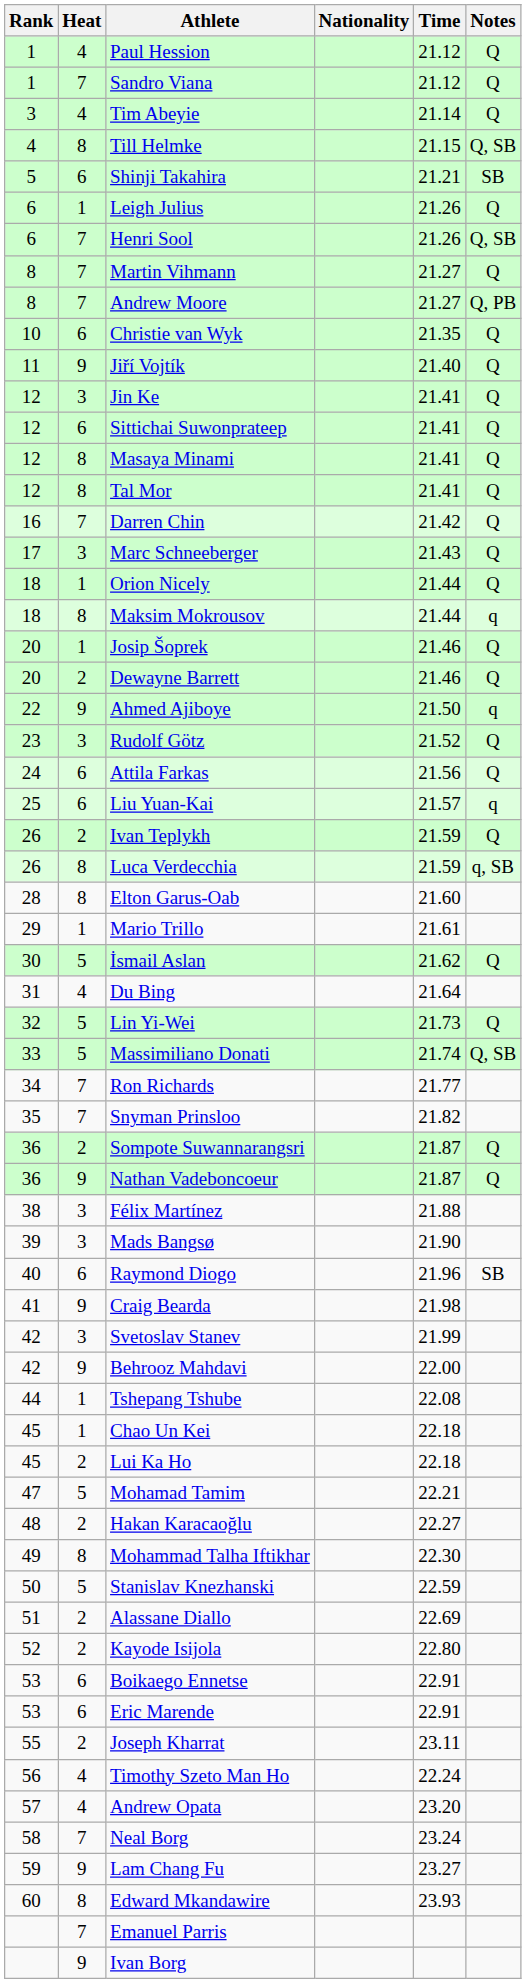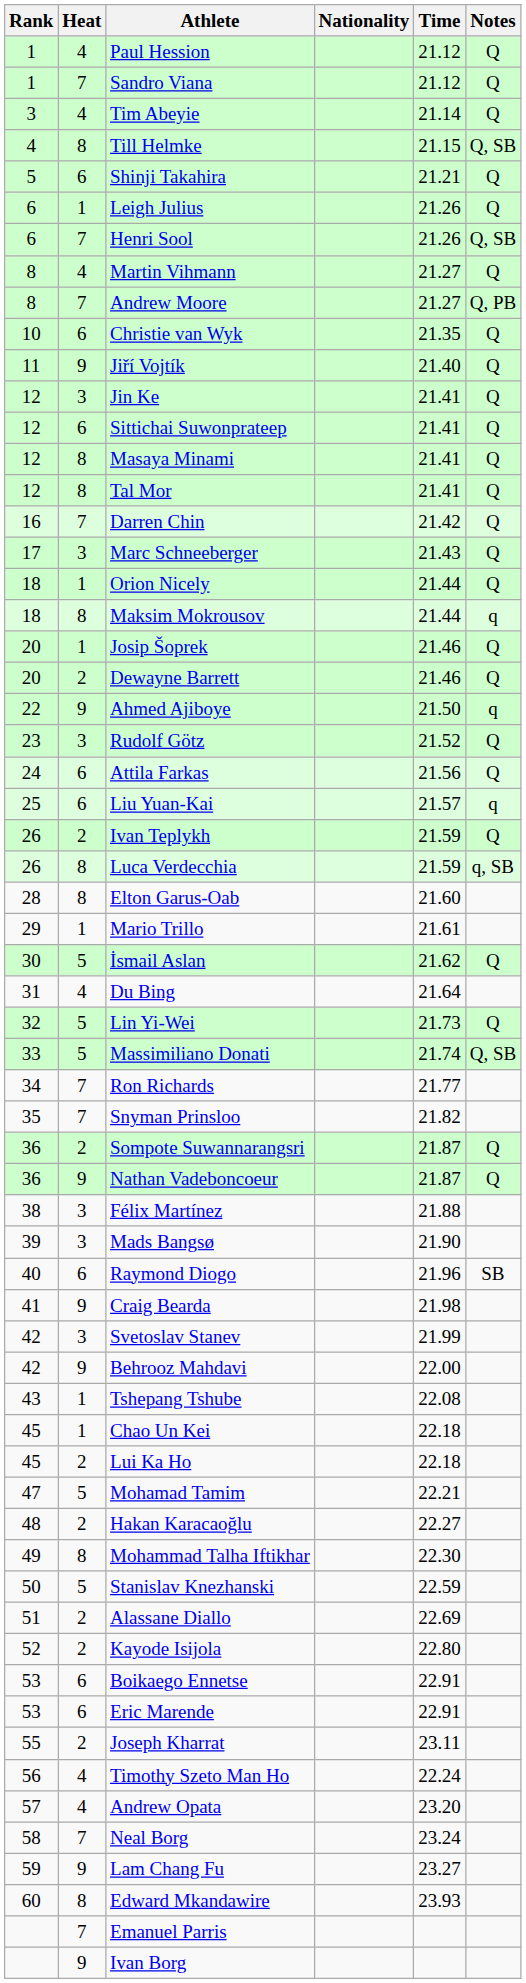Shinji Takahira | Notes: SB -> Q
Martin Vihmann | Heat: 7 -> 4
Tshepang Tshube | Rank: 44 -> 43
